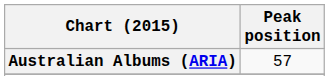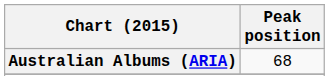Australian Albums (ARIA) | Peak position: 57 -> 68
